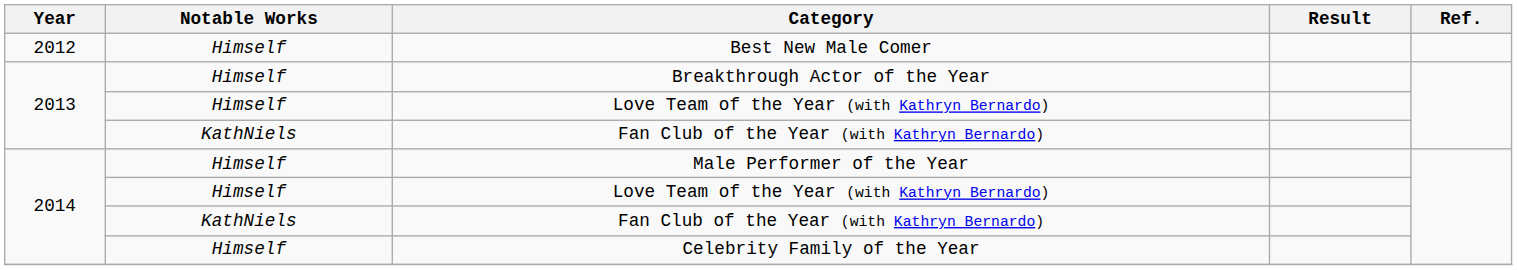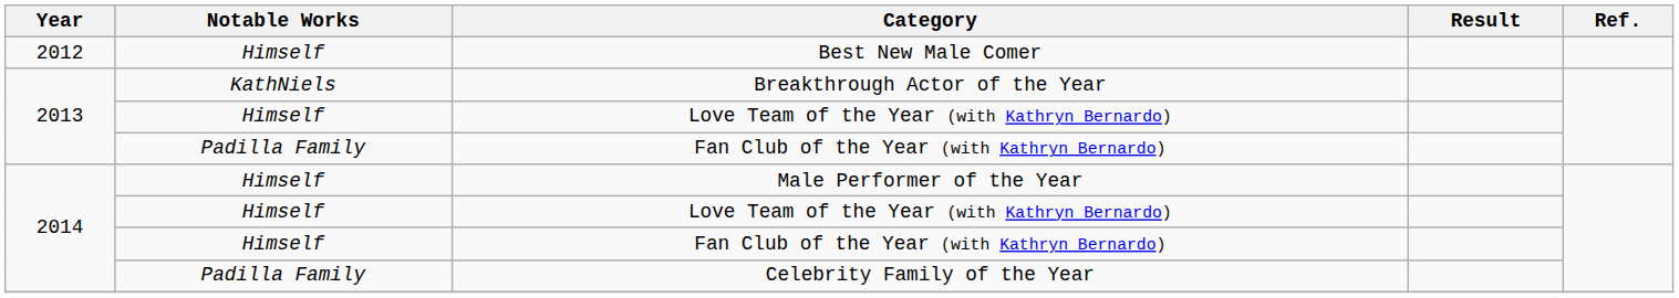Breakthrough Actor of the Year | Notable Works: Himself -> KathNiels
2013 / Fan Club of the Year (with Kathryn Bernardo) | Notable Works: KathNiels -> Padilla Family
2014 / Fan Club of the Year (with Kathryn Bernardo) | Notable Works: KathNiels -> Himself
Celebrity Family of the Year | Notable Works: Himself -> Padilla Family
